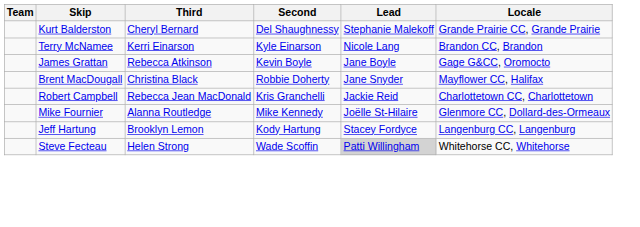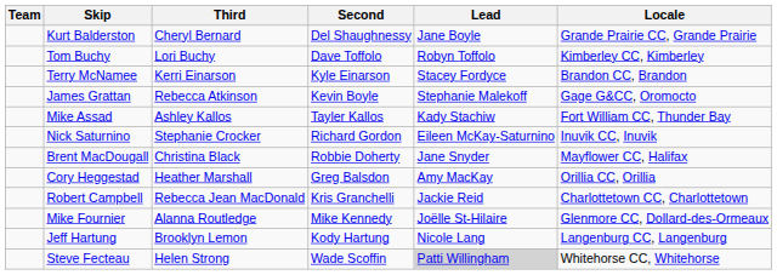Kurt Balderston | Lead: Stephanie Malekoff -> Jane Boyle
+ row: Tom Buchy | Lori Buchy | Dave Toffolo | Robyn Toffolo | Kimberley CC, Kimberley
Terry McNamee | Lead: Nicole Lang -> Stacey Fordyce
James Grattan | Lead: Jane Boyle -> Stephanie Malekoff
+ row: Mike Assad | Ashley Kallos | Tayler Kallos | Kady Stachiw | Fort William CC, Thunder Bay
+ row: Nick Saturnino | Stephanie Crocker | Richard Gordon | Eileen McKay-Saturnino | Inuvik CC, Inuvik
+ row: Cory Heggestad | Heather Marshall | Greg Balsdon | Amy MacKay | Orillia CC, Orillia
Jeff Hartung | Lead: Stacey Fordyce -> Nicole Lang
